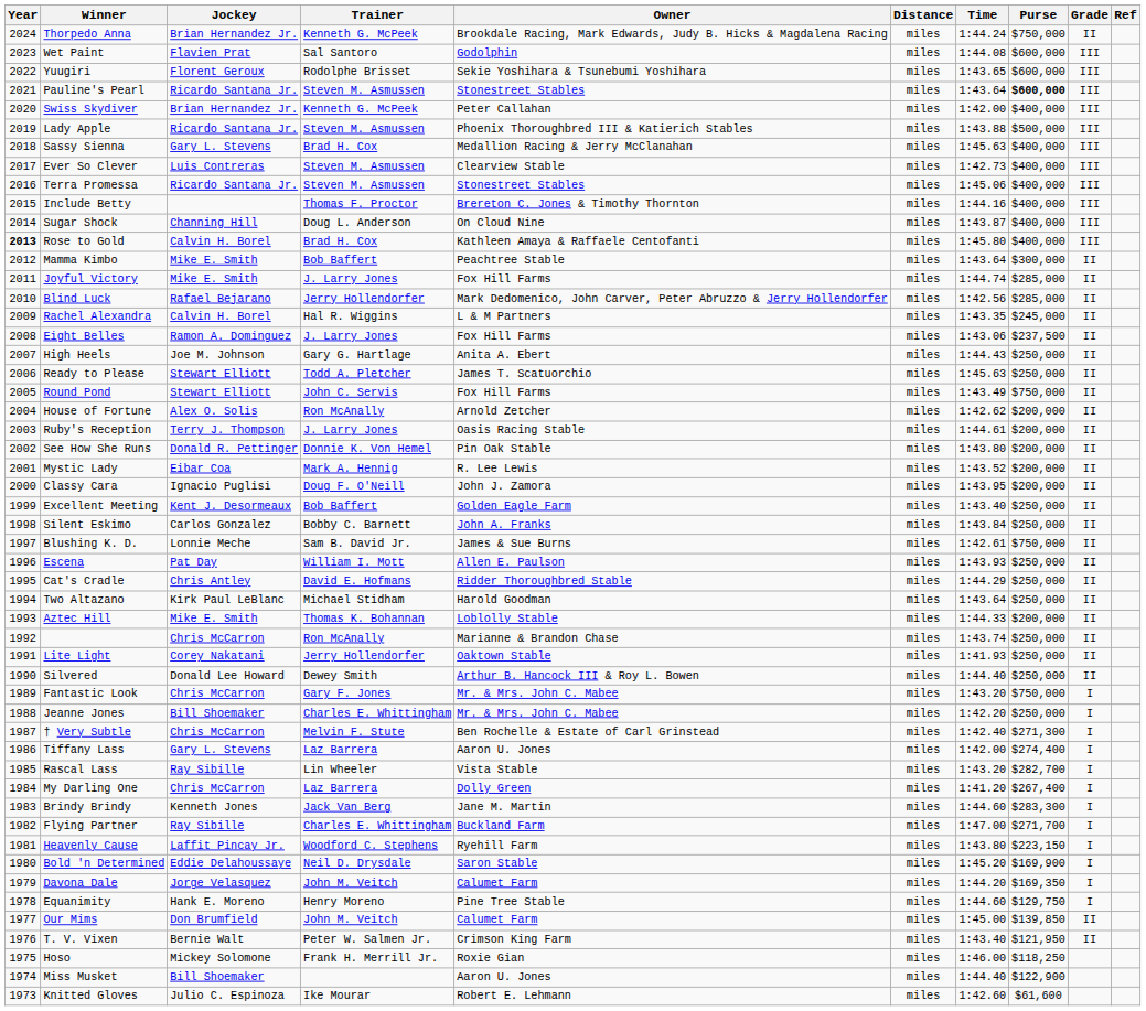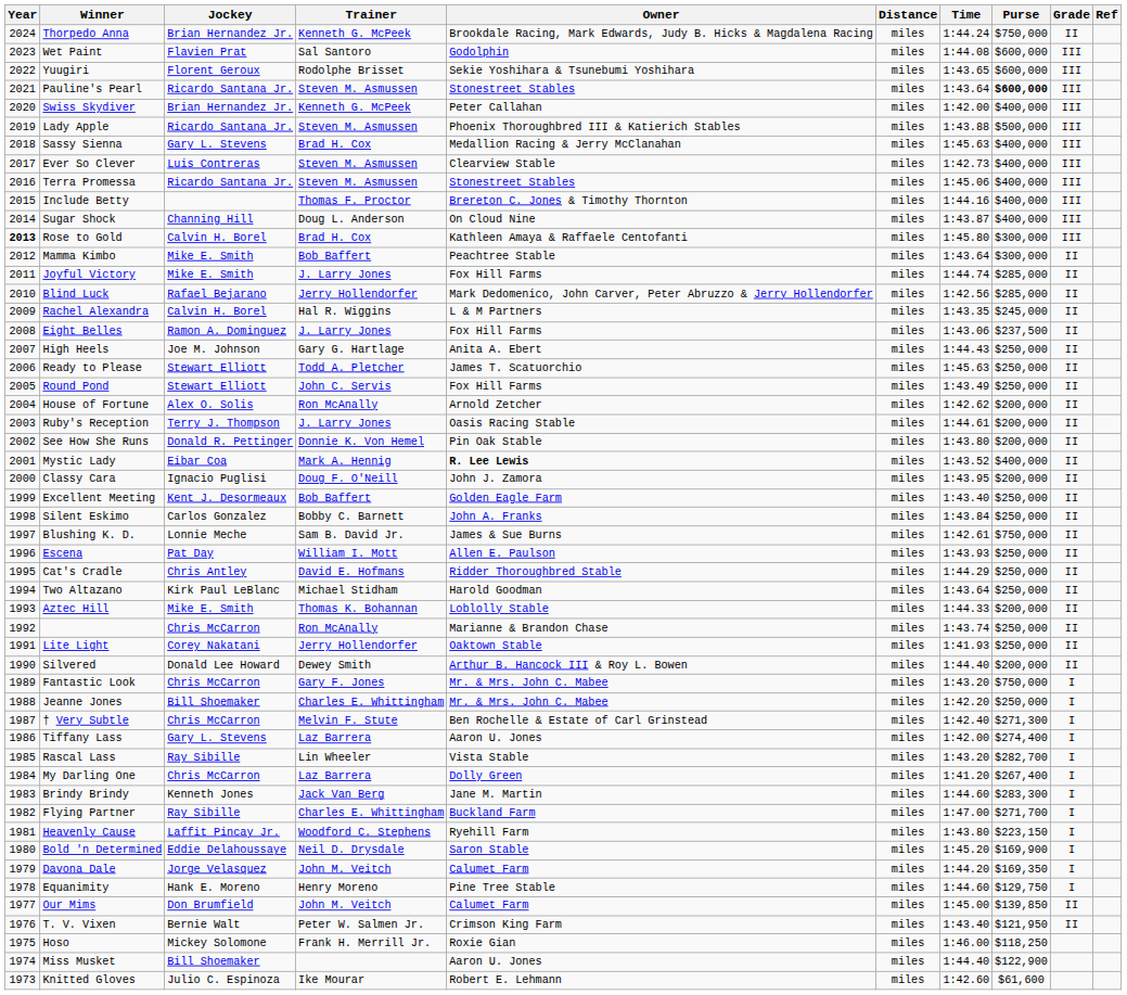Rose to Gold | Purse: $400,000 -> $300,000
Round Pond | Purse: $750,000 -> $250,000
Mystic Lady | Owner: normal -> bold
Mystic Lady | Purse: $200,000 -> $400,000
Silvered | Purse: $250,000 -> $200,000
